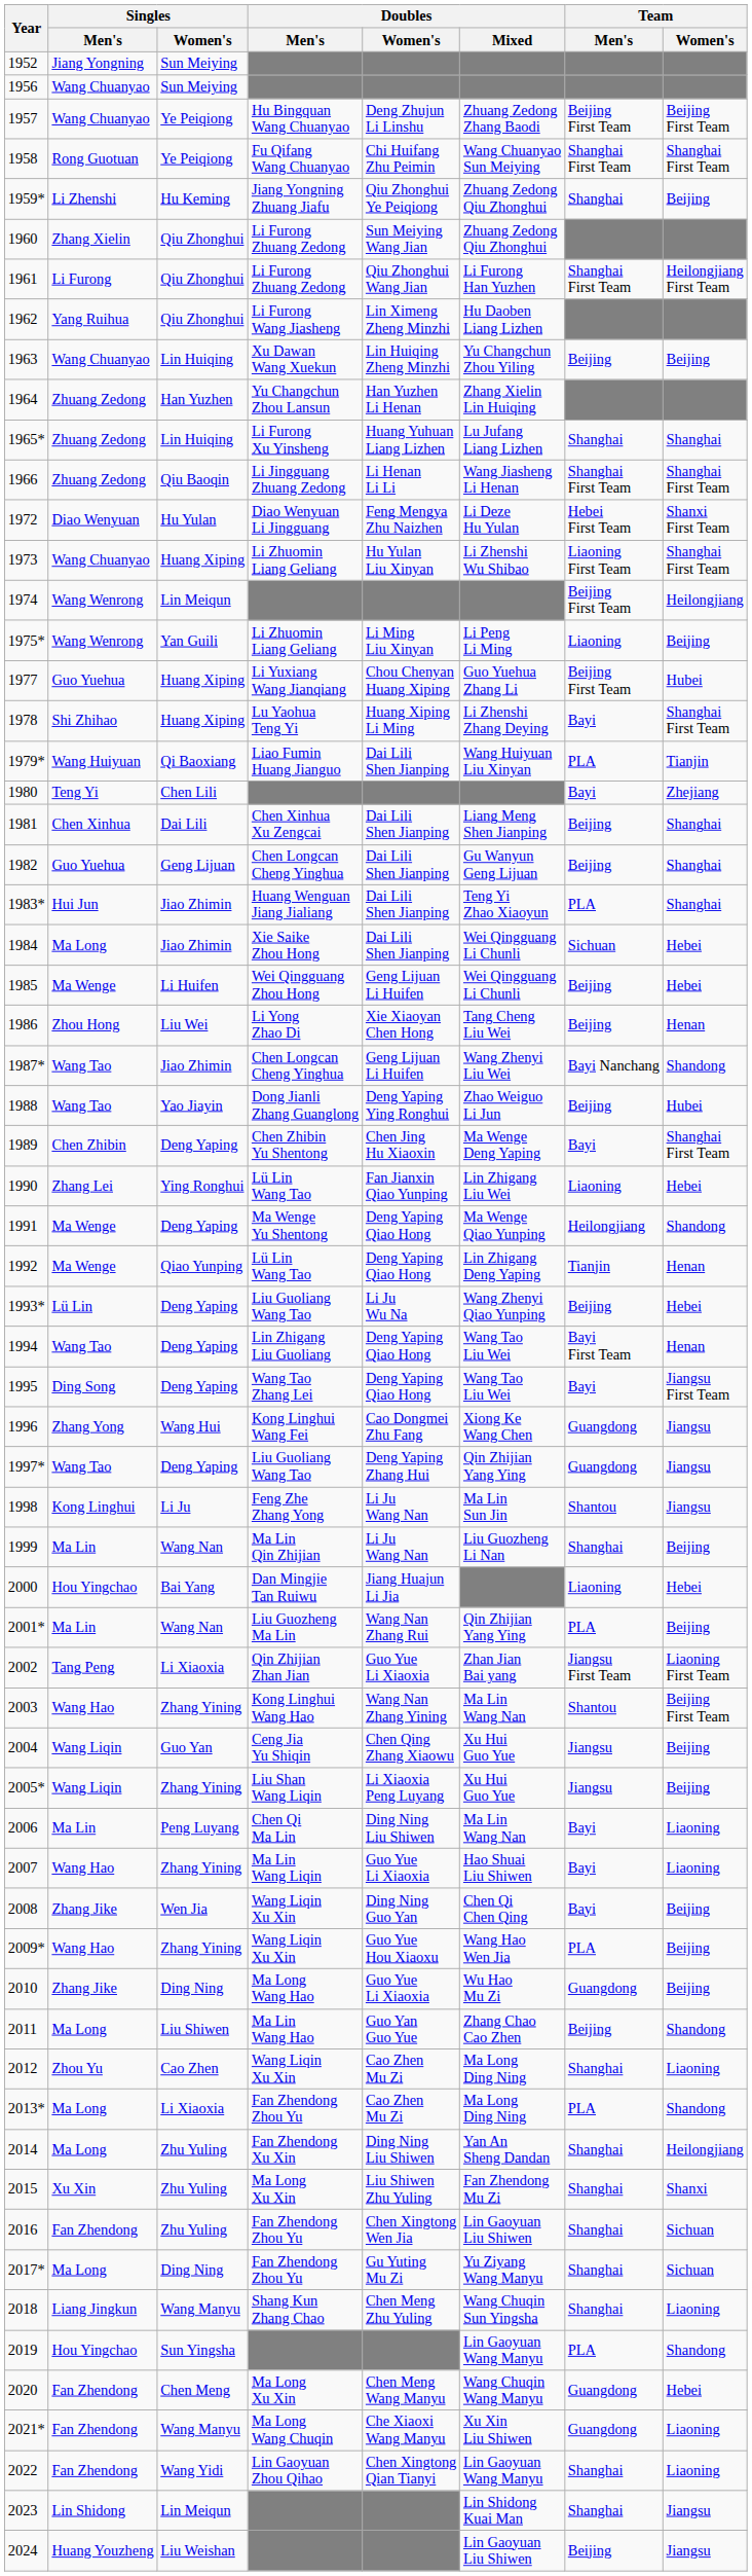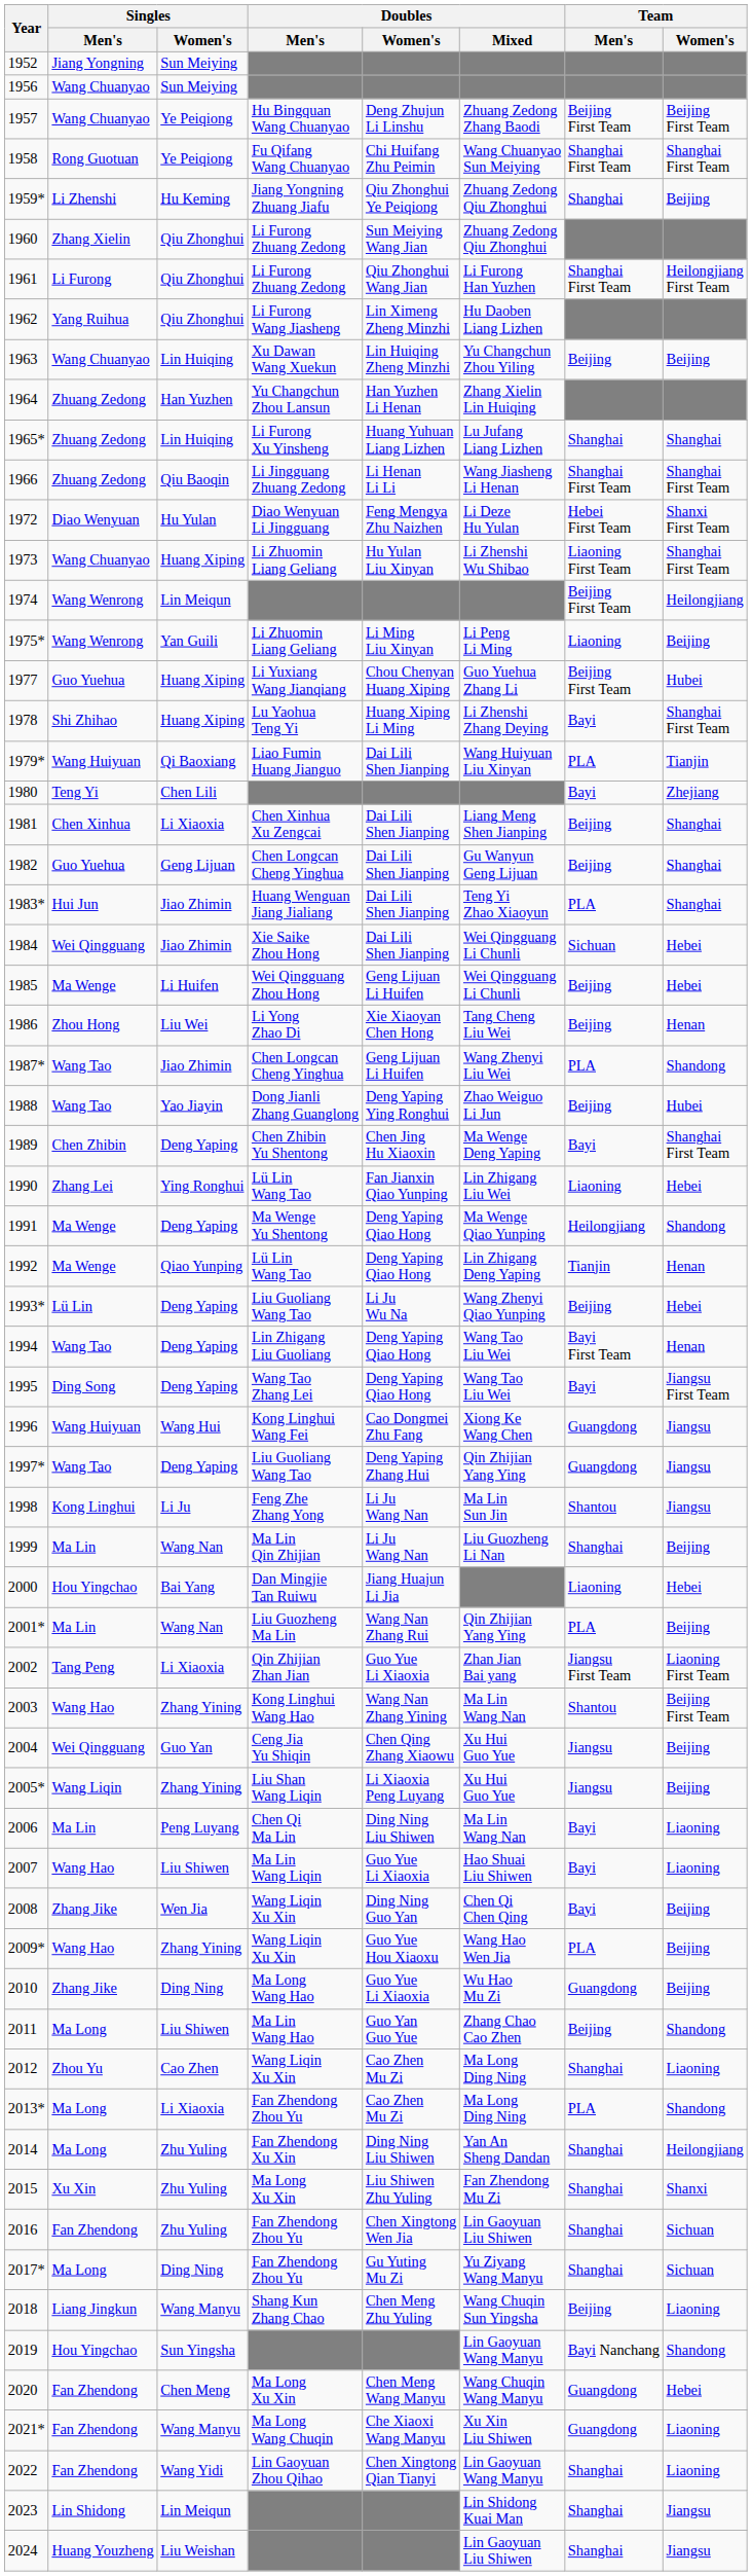1981 | Singles / Women's: Dai Lili -> Li Xiaoxia
1984 | Singles / Men's: Ma Long -> Wei Qingguang
1987* | Team / Men's: Bayi Nanchang -> PLA
1996 | Singles / Men's: Zhang Yong -> Wang Huiyuan
2004 | Singles / Men's: Wang Liqin -> Wei Qingguang
2007 | Singles / Women's: Zhang Yining -> Liu Shiwen
2018 | Team / Men's: Shanghai -> Beijing
2019 | Team / Men's: PLA -> Bayi Nanchang
2024 | Team / Men's: Beijing -> Shanghai
